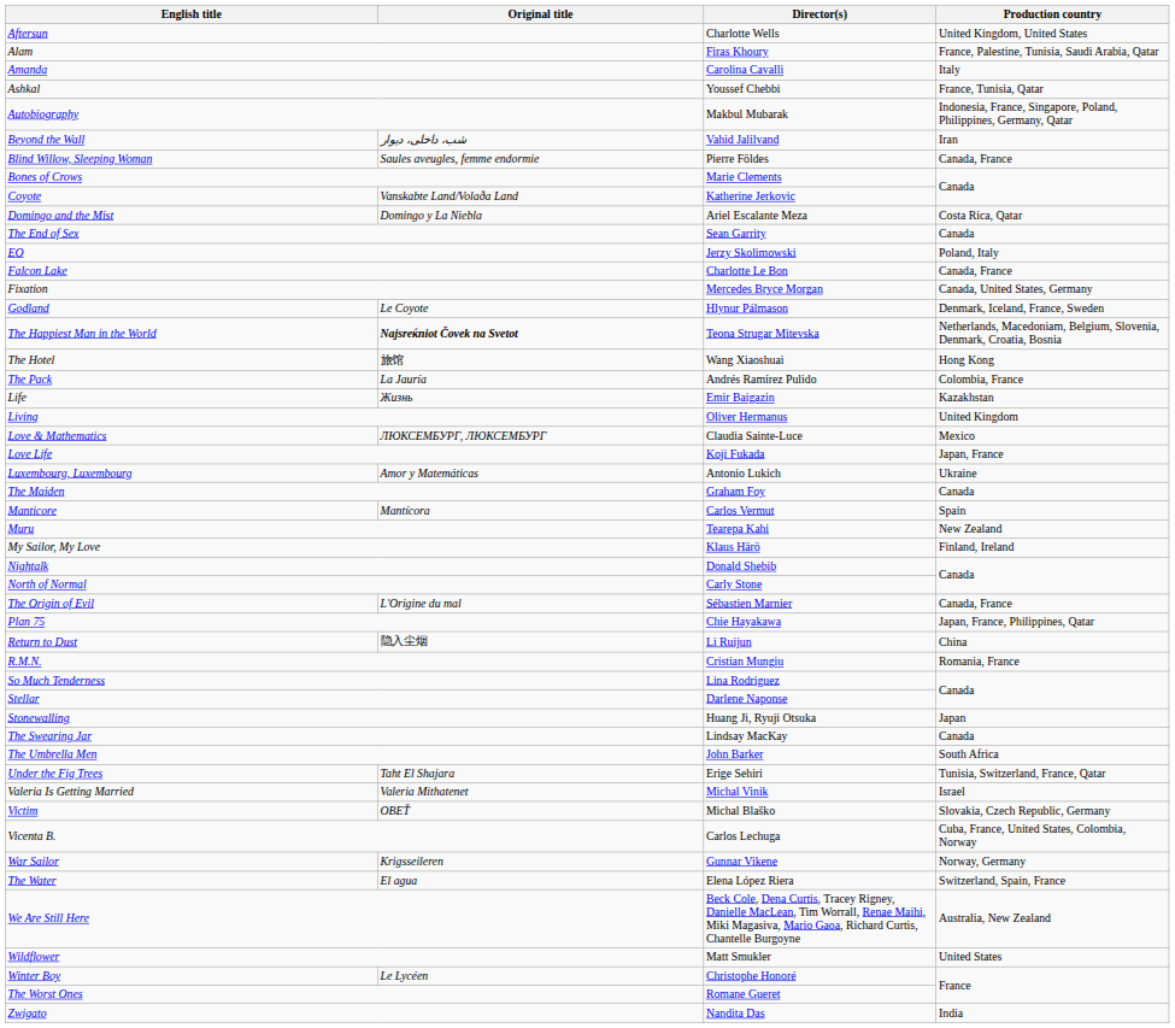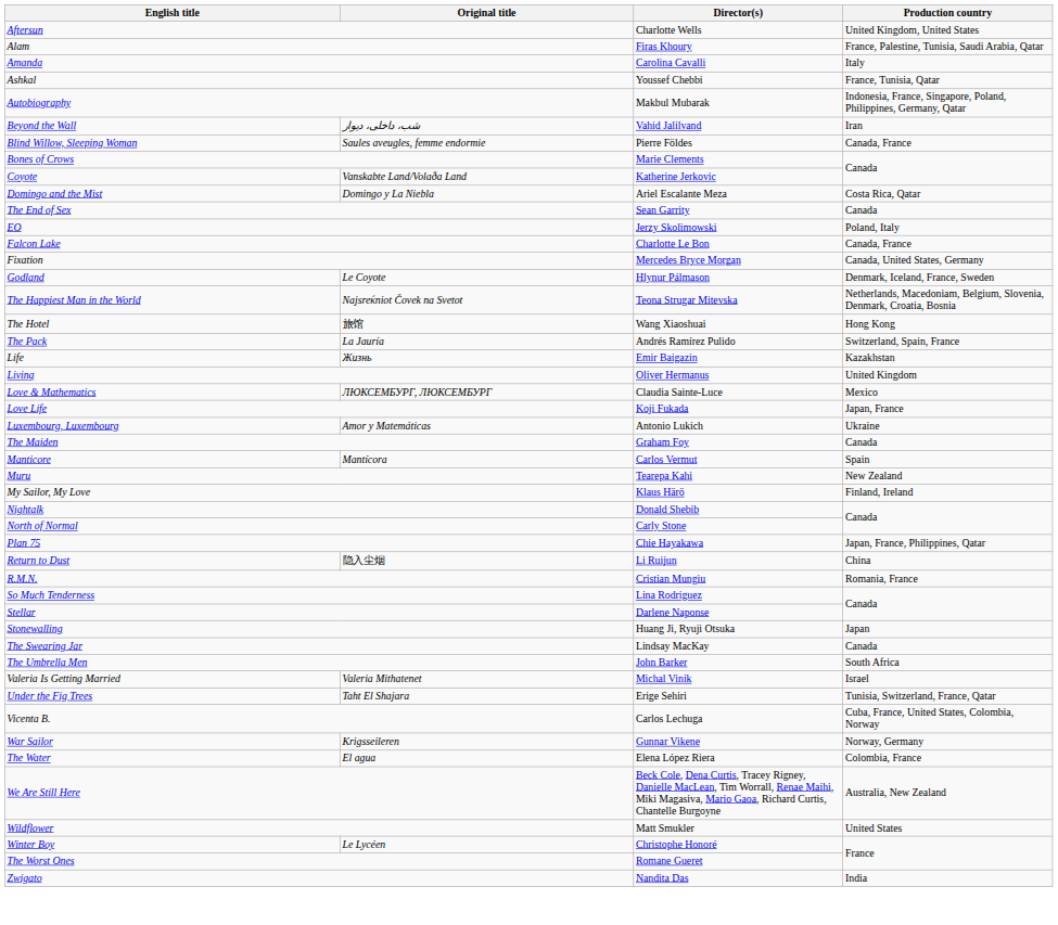The Happiest Man in the World | Original title: bold -> normal
The Pack | Production country: Colombia, France -> Switzerland, Spain, France
- row: The Origin of Evil | L'Origine du mal | Sébastien Marnier | Canada, France
rows swapped: Under the Fig Trees <-> Valeria Is Getting Married
- row: Victim | OBEŤ | Michal Blaško | Slovakia, Czech Republic, Germany
The Water | Production country: Switzerland, Spain, France -> Colombia, France
